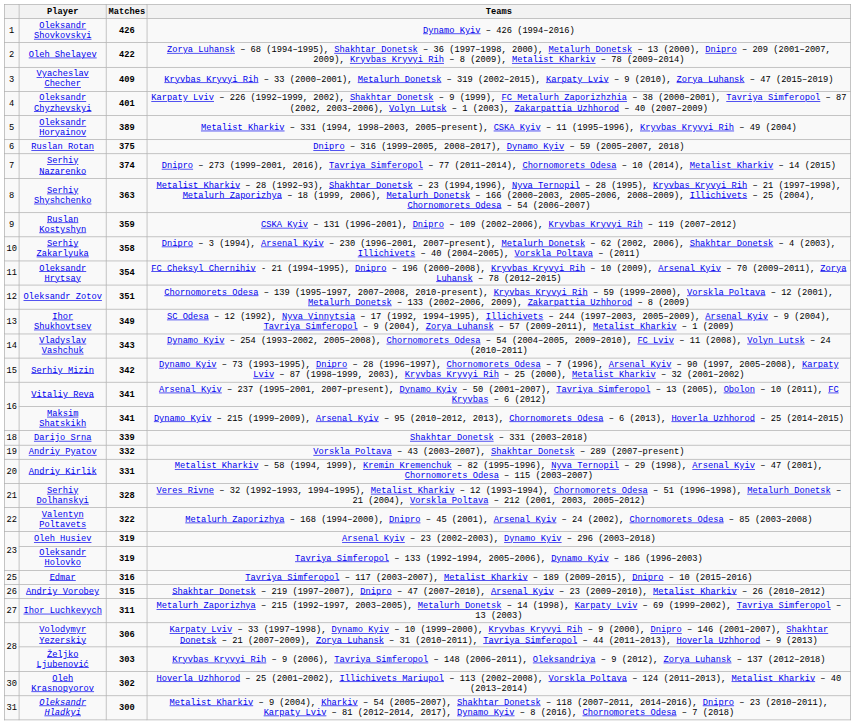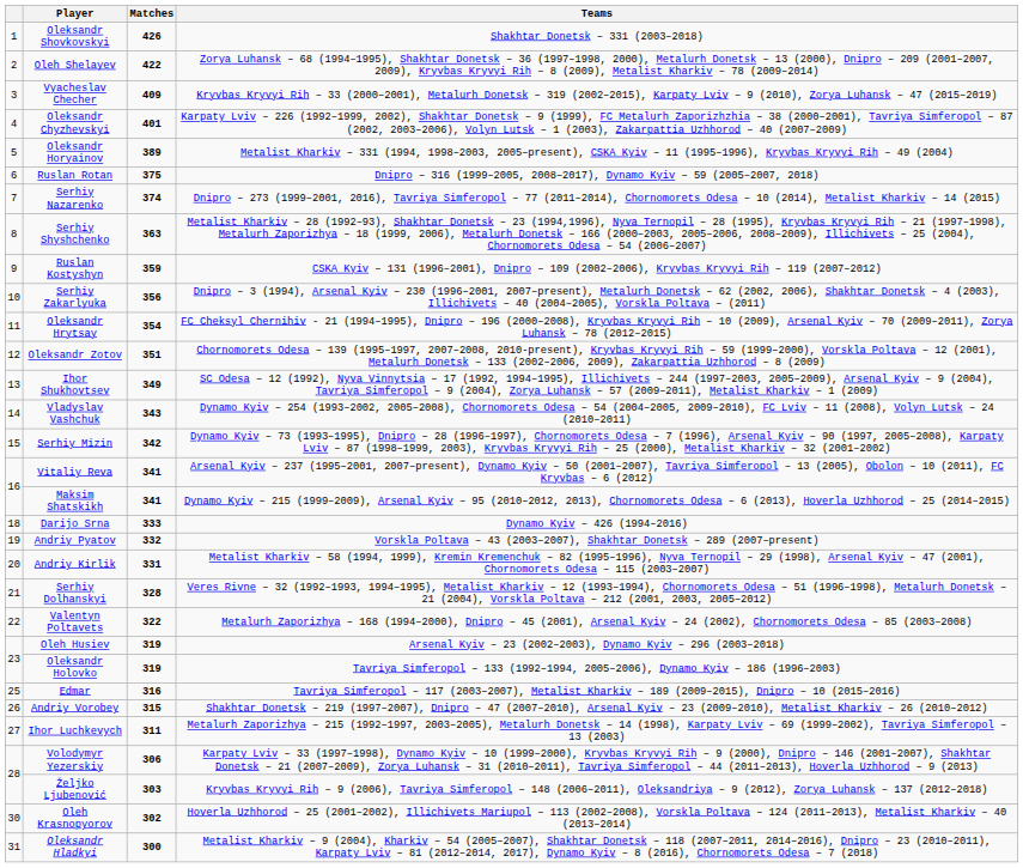Oleksandr Shovkovskyi | Teams: Dynamo Kyiv – 426 (1994–2016) -> Shakhtar Donetsk – 331 (2003–2018)
Serhiy Zakarlyuka | Matches: 358 -> 356
Darijo Srna | Matches: 339 -> 333
Darijo Srna | Teams: Shakhtar Donetsk – 331 (2003–2018) -> Dynamo Kyiv – 426 (1994–2016)
